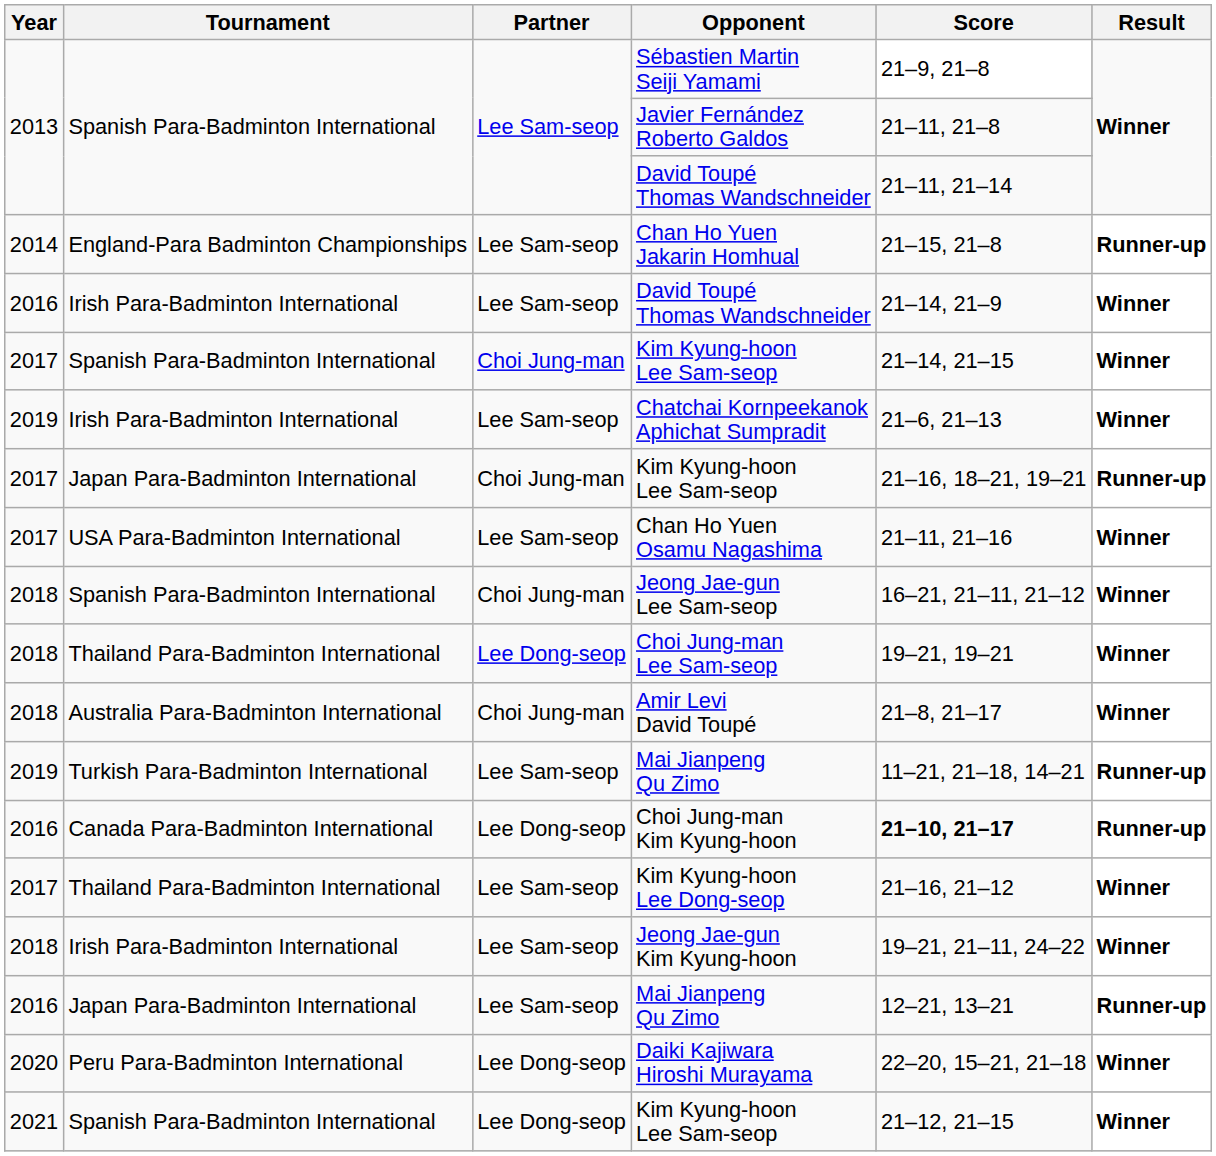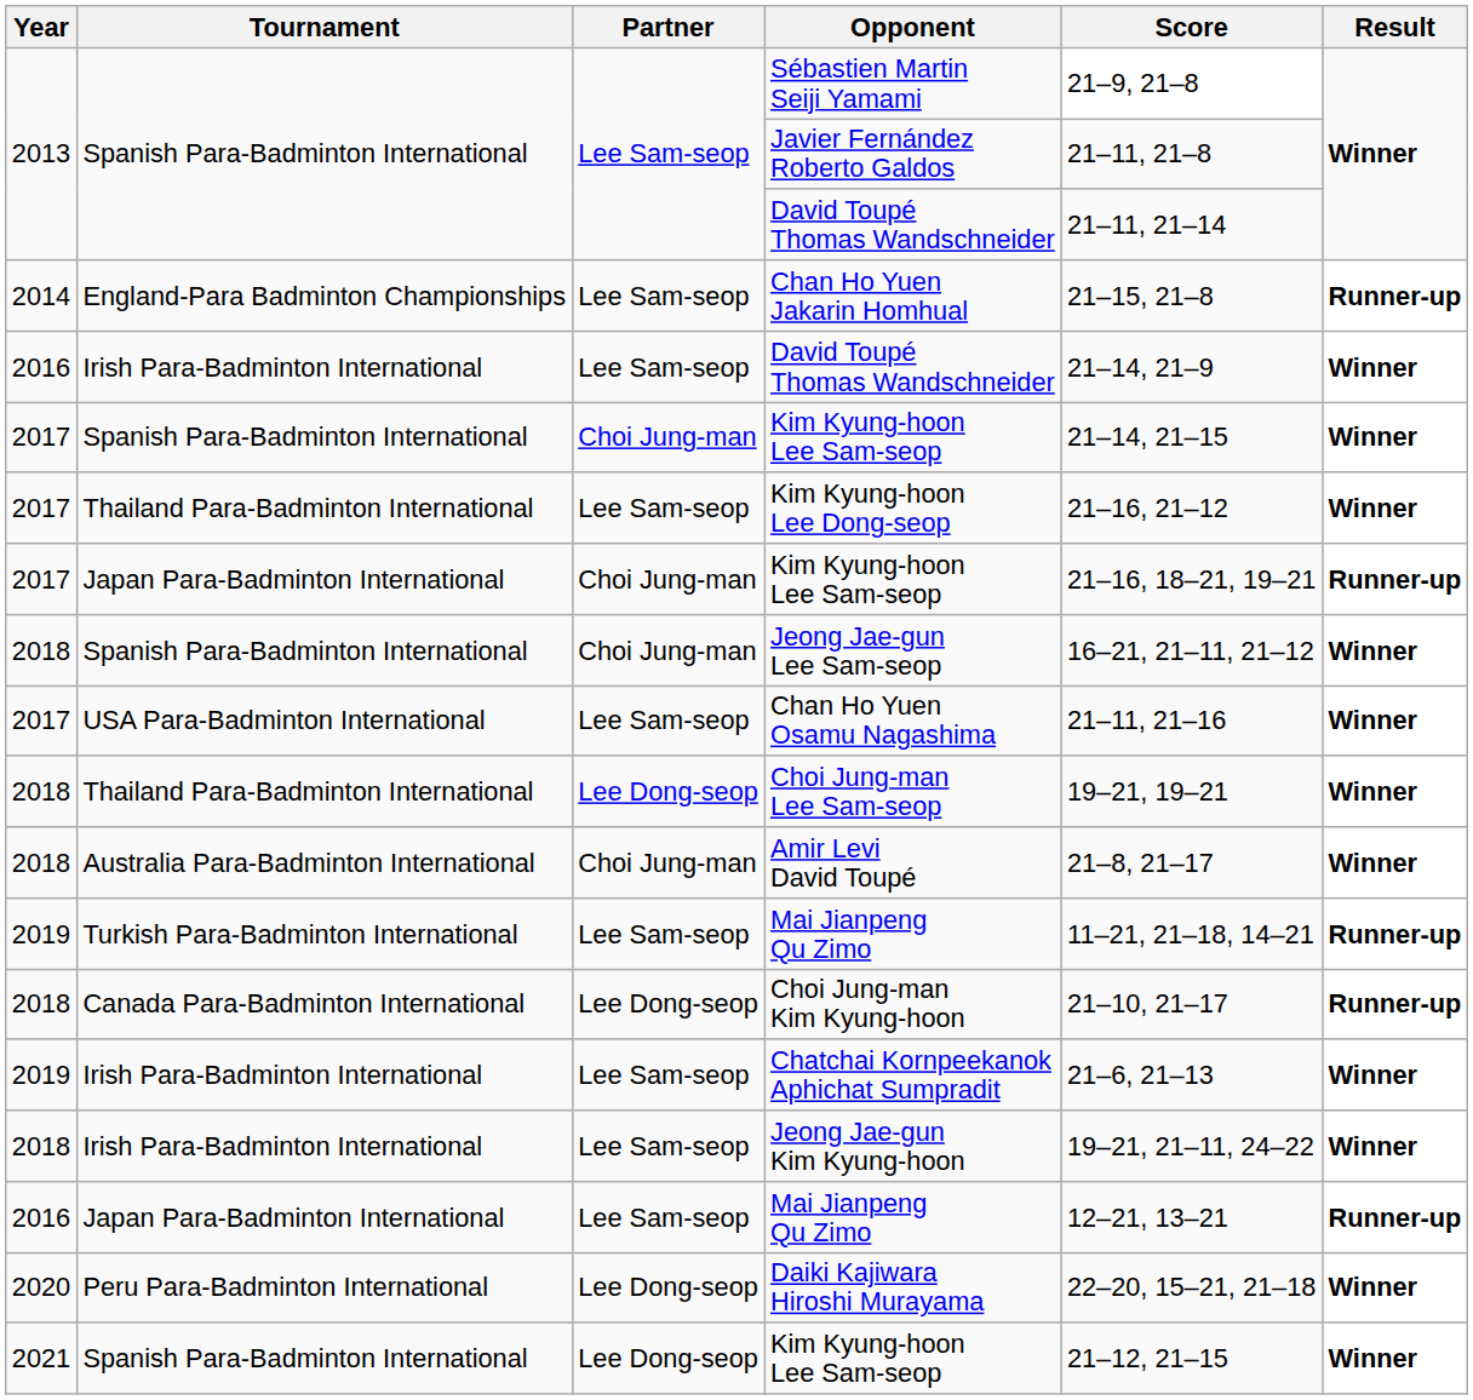rows swapped: Kim Kyung-hoon Lee Dong-seop <-> Chatchai Kornpeekanok Aphichat Sumpradit
rows swapped: Chan Ho Yuen Osamu Nagashima <-> Jeong Jae-gun Lee Sam-seop
Choi Jung-man Kim Kyung-hoon | Year: 2016 -> 2018
Choi Jung-man Kim Kyung-hoon | Score: bold -> normal
